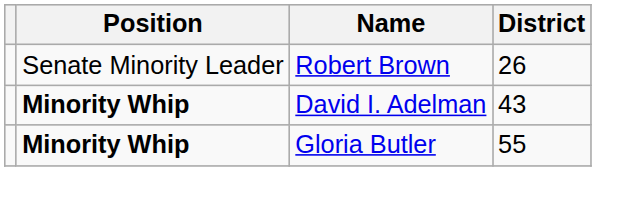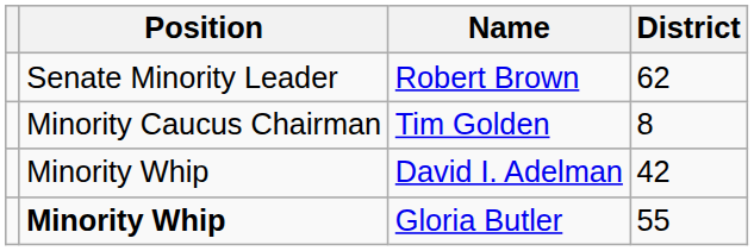Robert Brown | District: 26 -> 62
+ row: Minority Caucus Chairman | Tim Golden | 8
David I. Adelman | Position: bold -> normal
David I. Adelman | District: 43 -> 42
